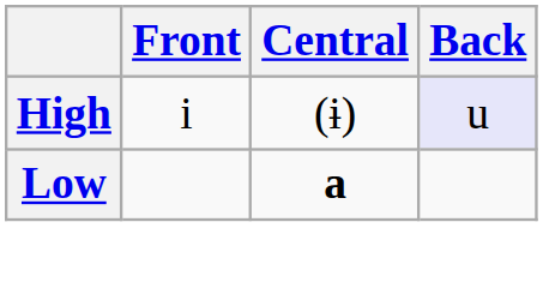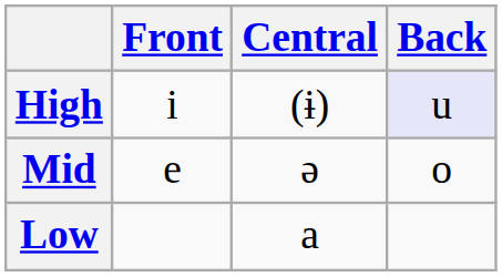+ row: Mid | e | ə | o
Low | Central: bold -> normal
